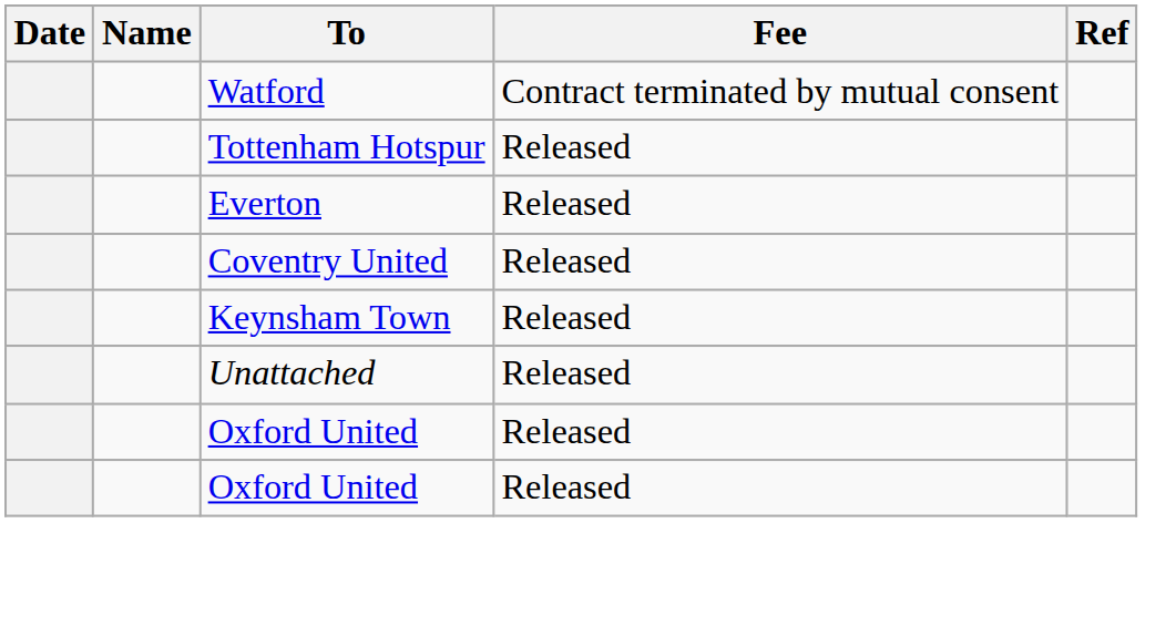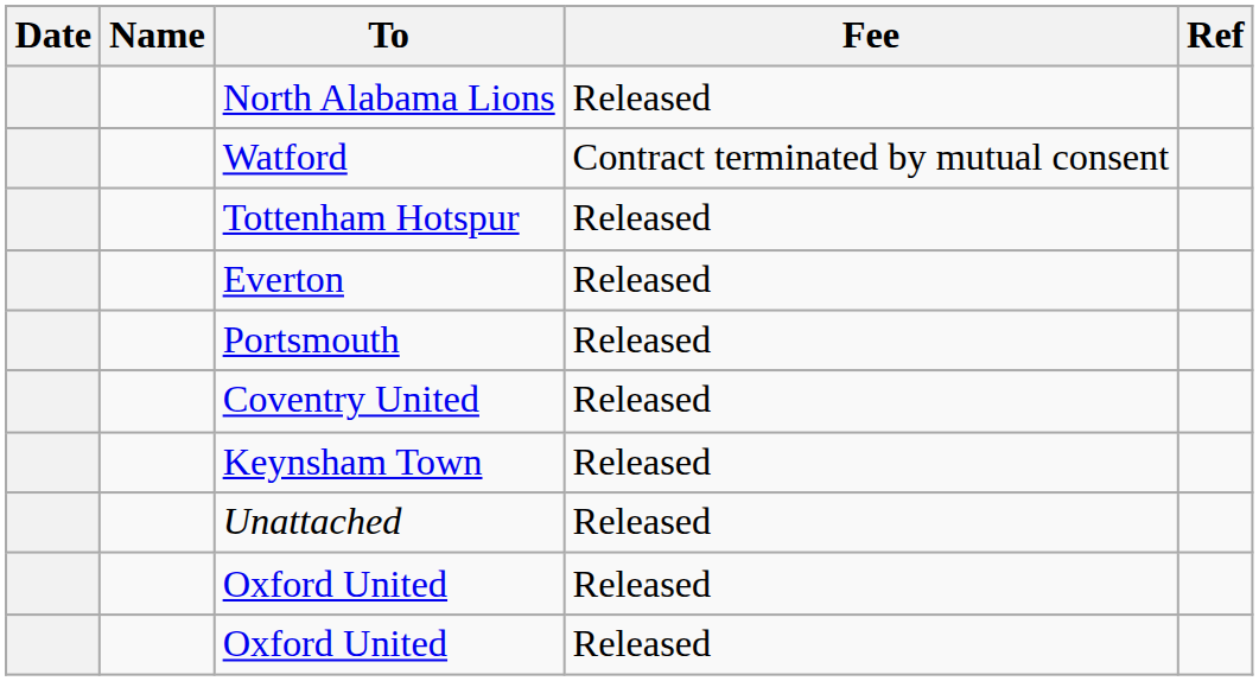+ row: North Alabama Lions | Released
+ row: Portsmouth | Released
